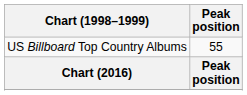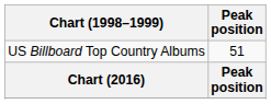US Billboard Top Country Albums | Peak position: 55 -> 51
